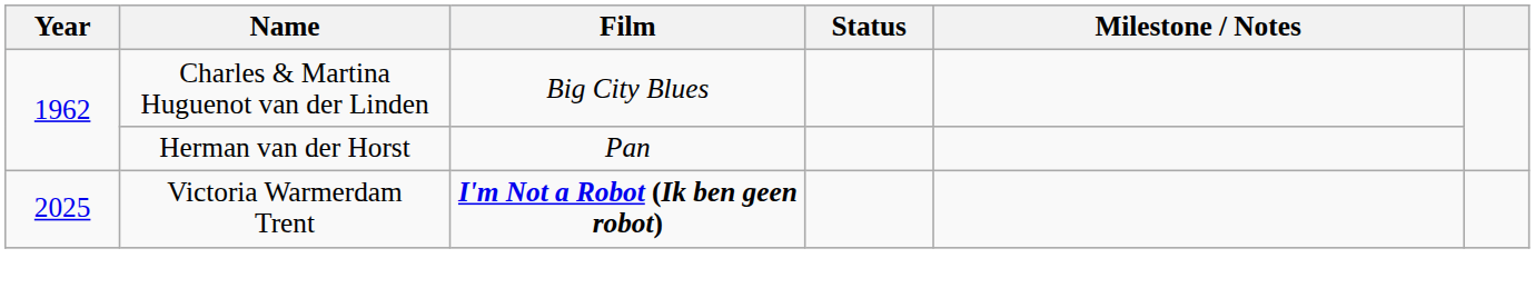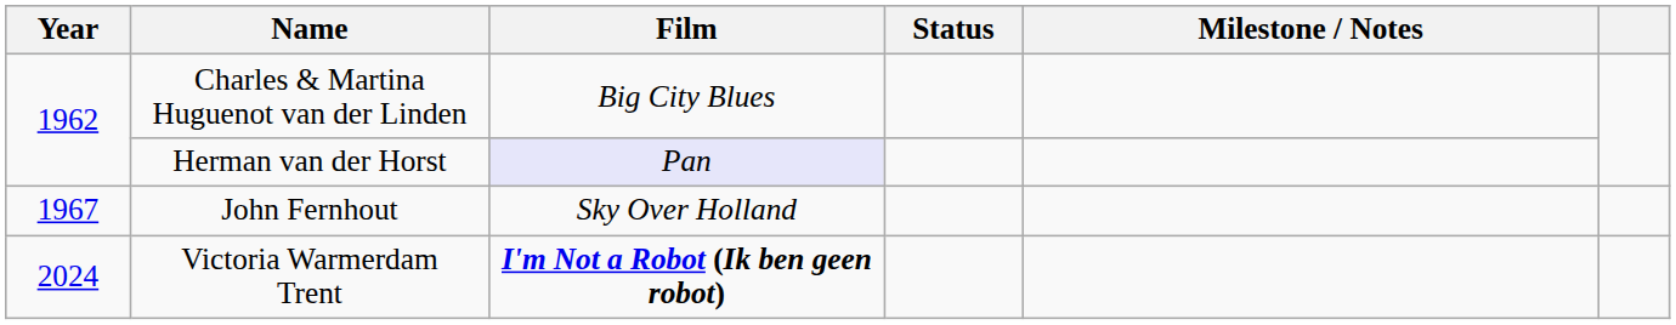Herman van der Horst | Film: no background -> lavender background
+ row: 1967 | John Fernhout | Sky Over Holland
Victoria Warmerdam Trent | Year: 2025 -> 2024
